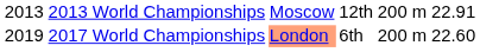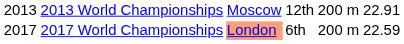2017 World Championships | column 1: 2019 -> 2017
2017 World Championships | column 6: 22.60 -> 22.59
